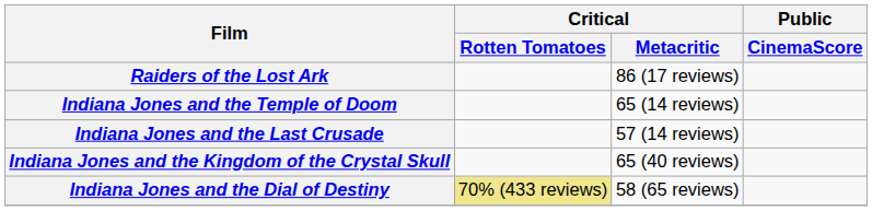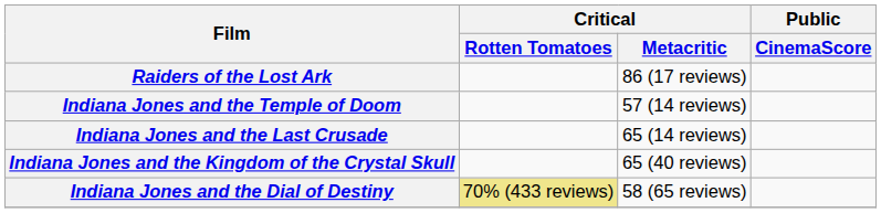Indiana Jones and the Temple of Doom | Critical / Metacritic: 65 (14 reviews) -> 57 (14 reviews)
Indiana Jones and the Last Crusade | Critical / Metacritic: 57 (14 reviews) -> 65 (14 reviews)
